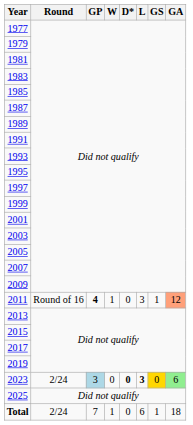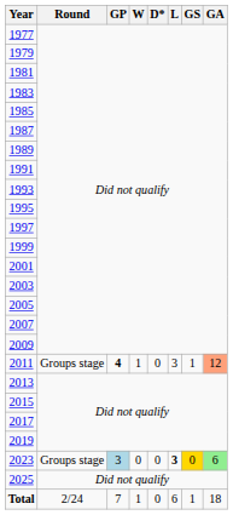2011 | Round: Round of 16 -> Groups stage
2023 | Round: 2/24 -> Groups stage
2023 | D*: bold -> normal
